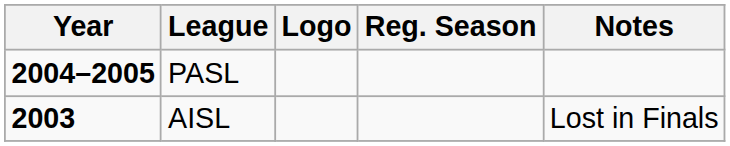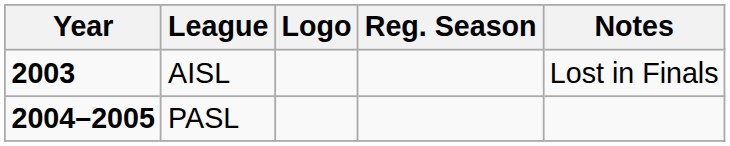rows swapped: AISL <-> PASL
